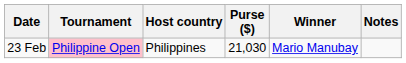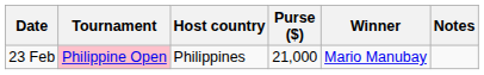23 Feb | Purse ($): 21,030 -> 21,000
